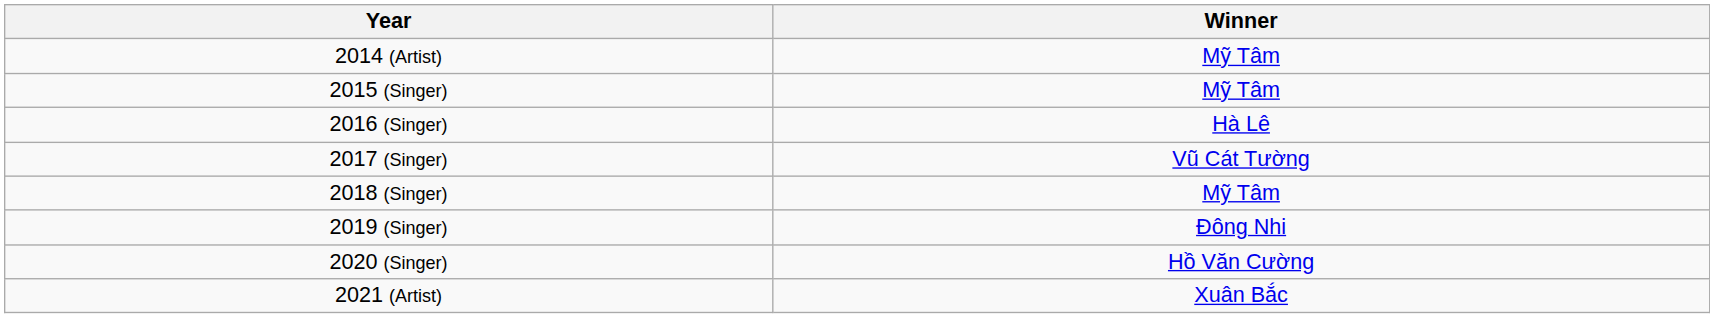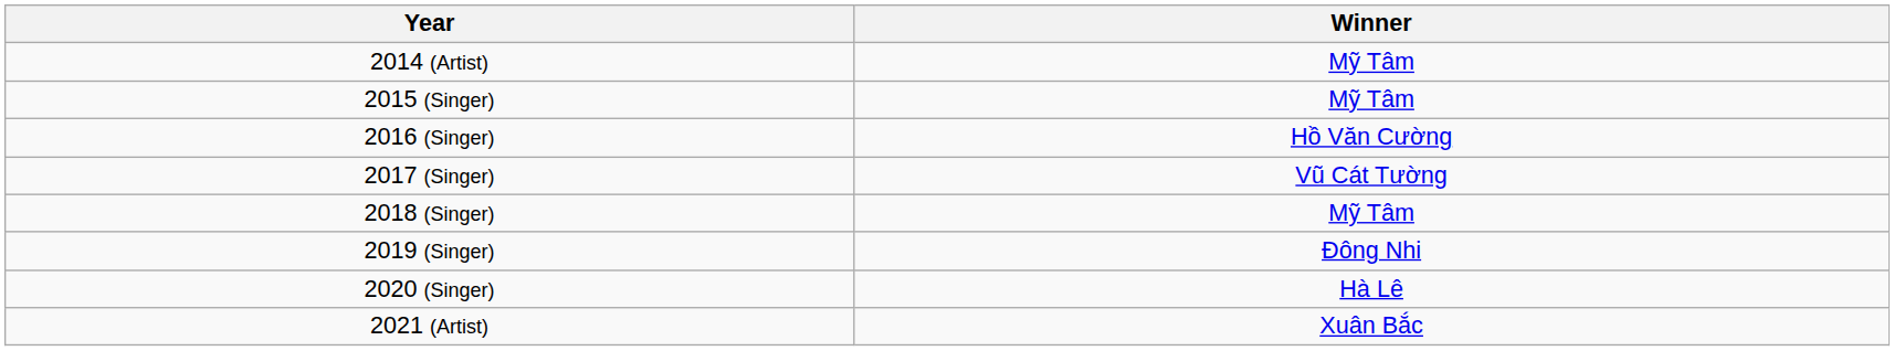2016 (Singer) | Winner: Hà Lê -> Hồ Văn Cường
2020 (Singer) | Winner: Hồ Văn Cường -> Hà Lê
